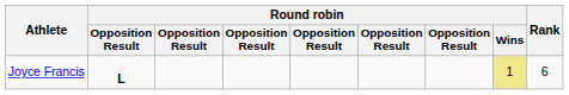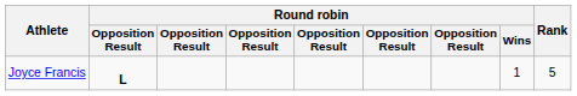Joyce Francis | Round robin / Wins: khaki background -> no background
Joyce Francis | Rank: 6 -> 5
